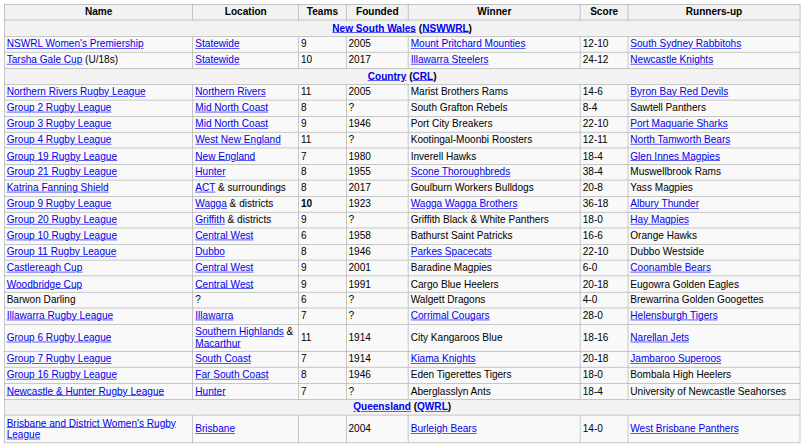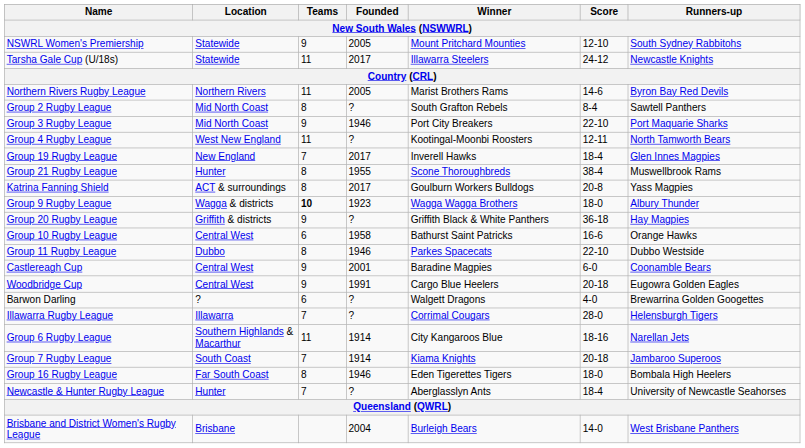Tarsha Gale Cup (U/18s) | Teams: 10 -> 11
Group 19 Rugby League | Founded: 1980 -> 2017
Group 9 Rugby League | Score: 36-18 -> 18-0
Group 20 Rugby League | Score: 18-0 -> 36-18
